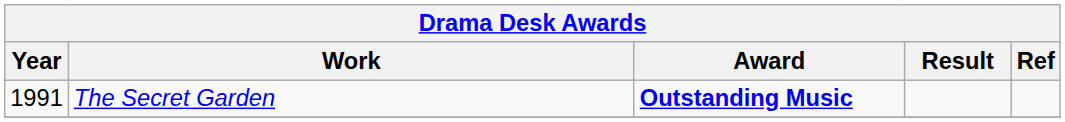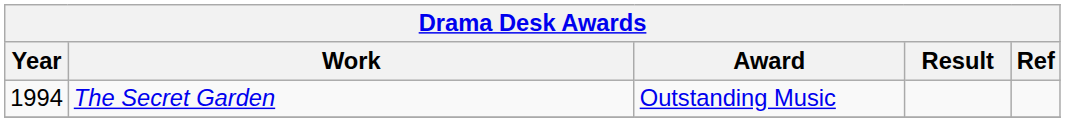The Secret Garden | Year: 1991 -> 1994
The Secret Garden | Award: bold -> normal
